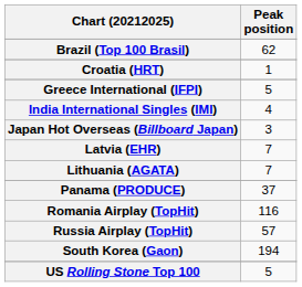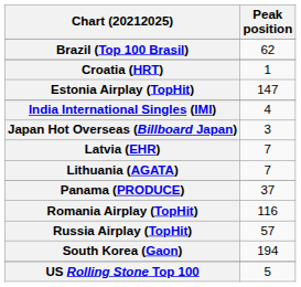+ row: Estonia Airplay (TopHit) | 147
- row: Greece International (IFPI) | 5
